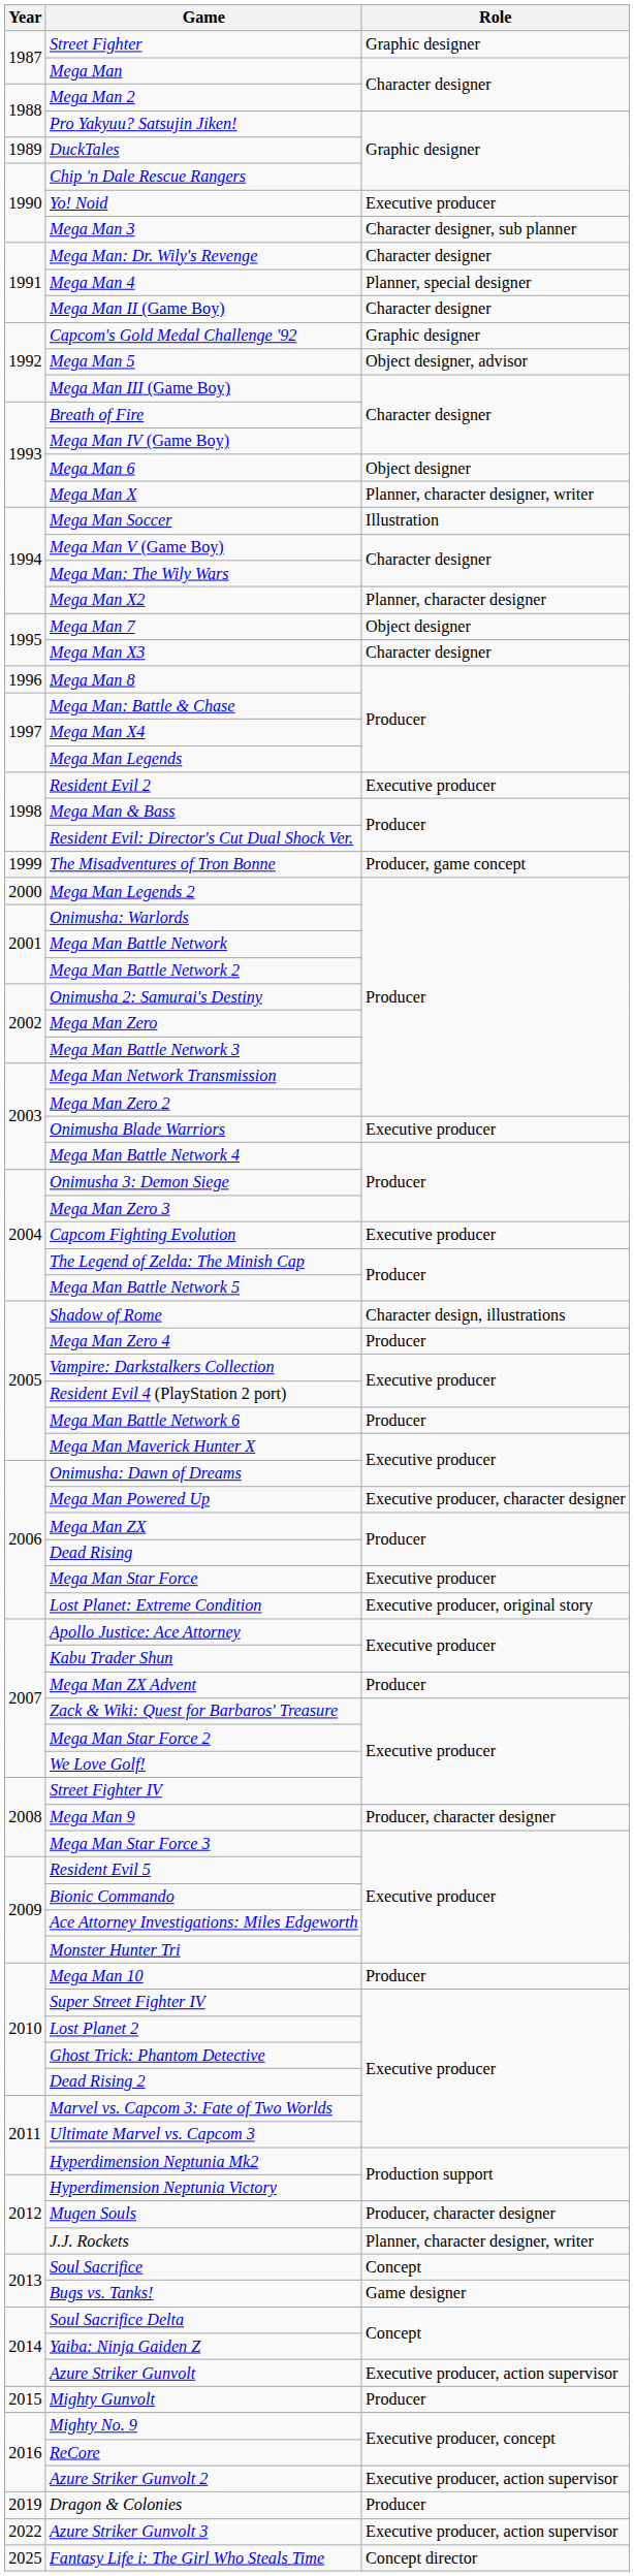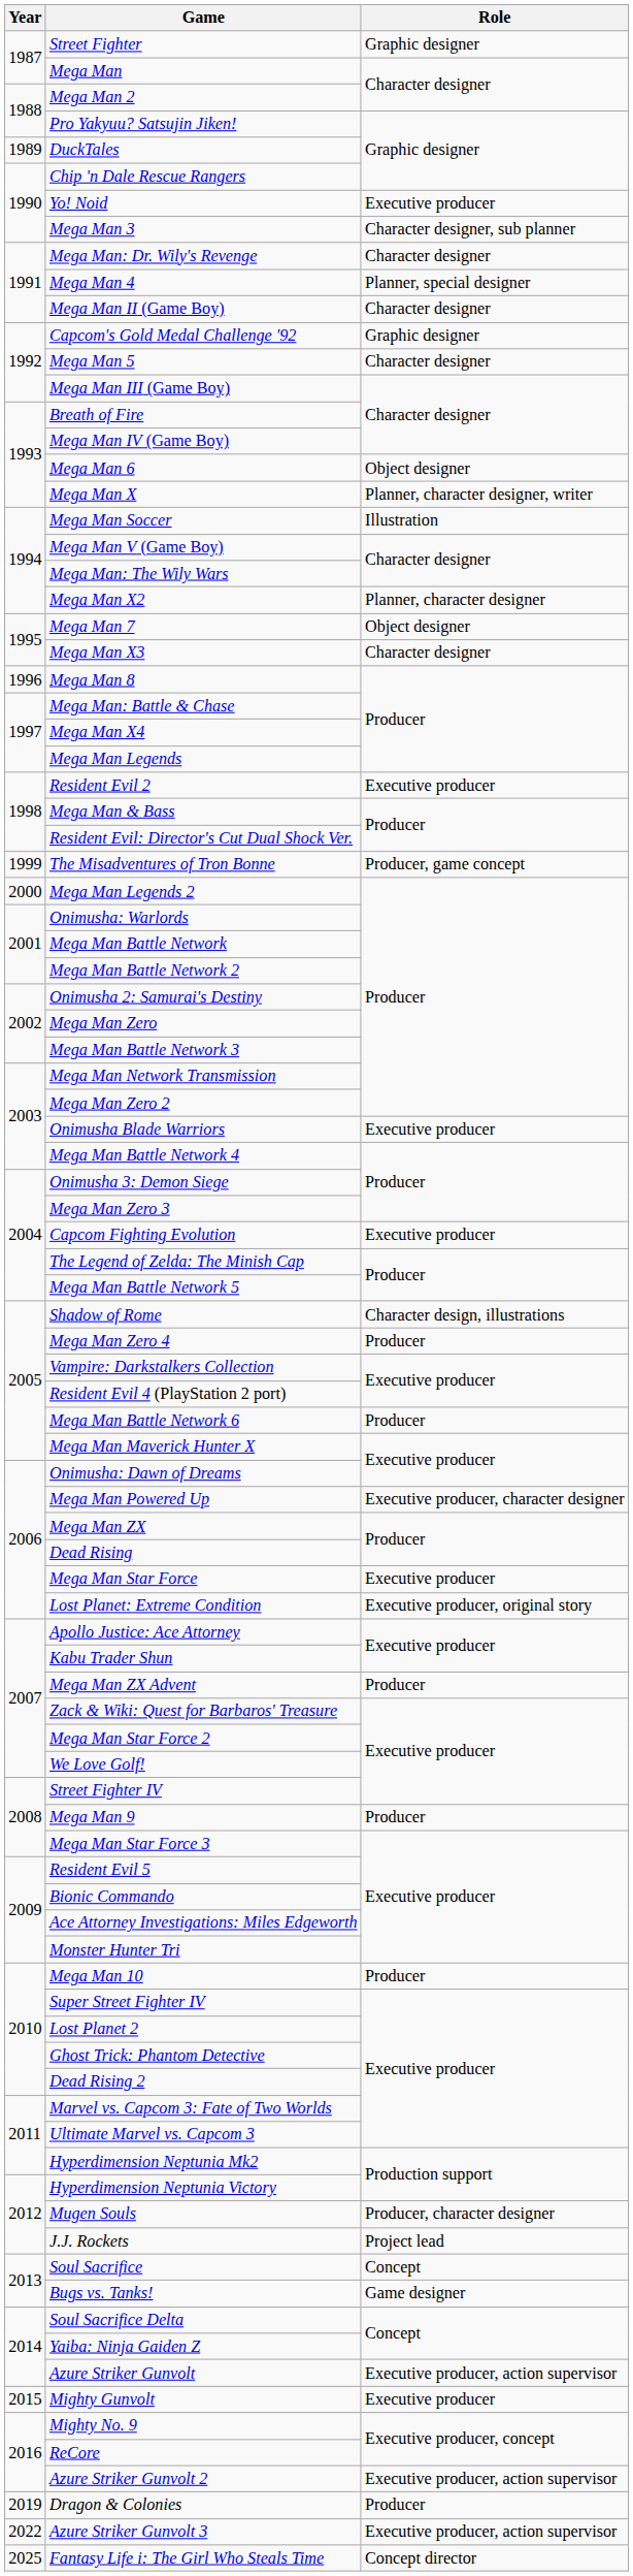Mega Man 5 | Role: Object designer, advisor -> Character designer
Mega Man 9 | Role: Producer, character designer -> Producer
J.J. Rockets | Role: Planner, character designer, writer -> Project lead
Mighty Gunvolt | Role: Producer -> Executive producer
